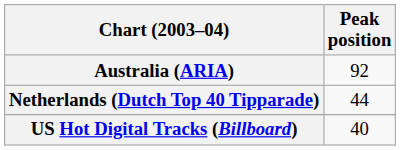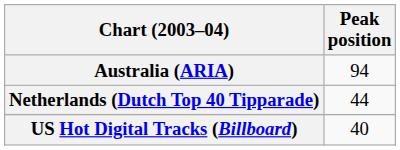Australia (ARIA) | Peak position: 92 -> 94
